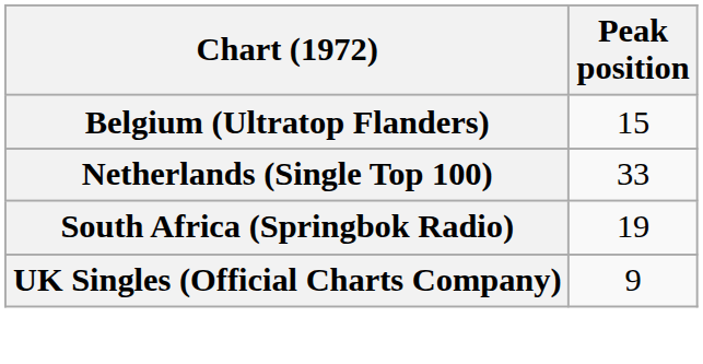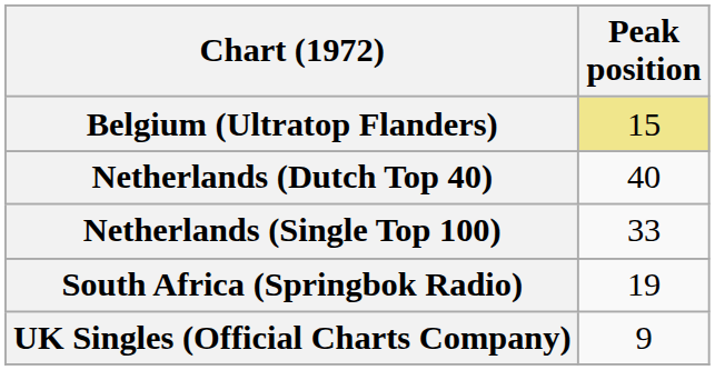Belgium (Ultratop Flanders) | Peak position: no background -> khaki background
+ row: Netherlands (Dutch Top 40) | 40
